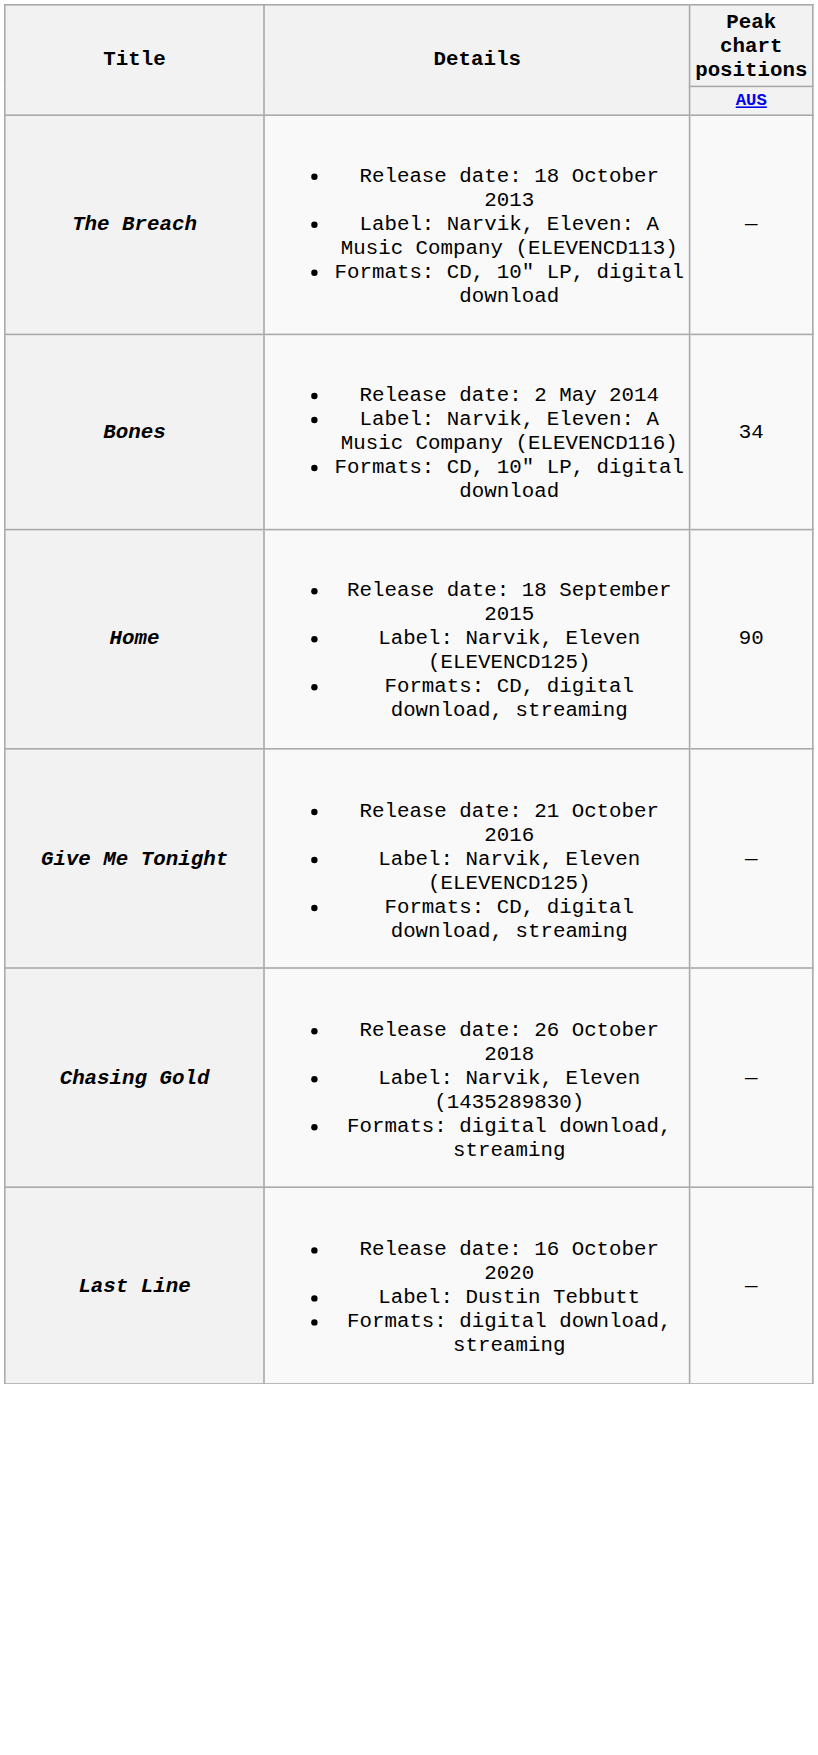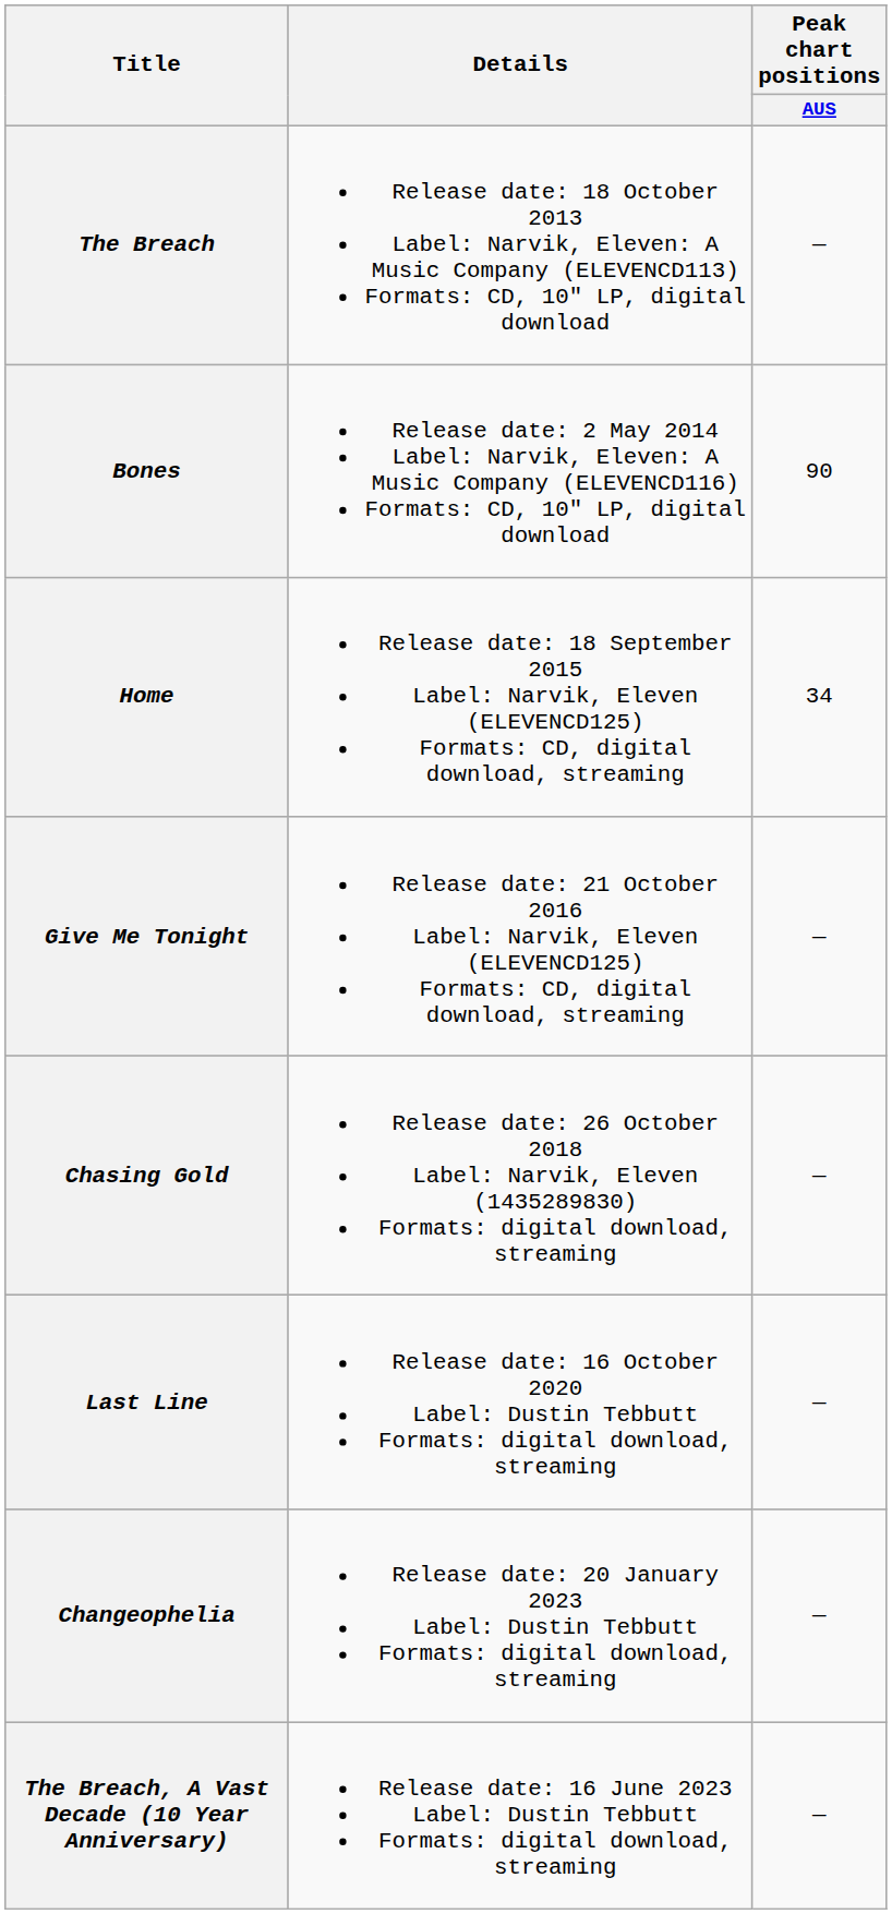Bones | Peak chart positions / AUS: 34 -> 90
Home | Peak chart positions / AUS: 90 -> 34
+ row: Changeophelia | Release date: 20 January 2023 Label: Dustin Tebbutt Formats: digital download, streaming | —
+ row: The Breach, A Vast Decade (10 Year Anniversary) | Release date: 16 June 2023 Label: Dustin Tebbutt Formats: digital download, streaming | —
